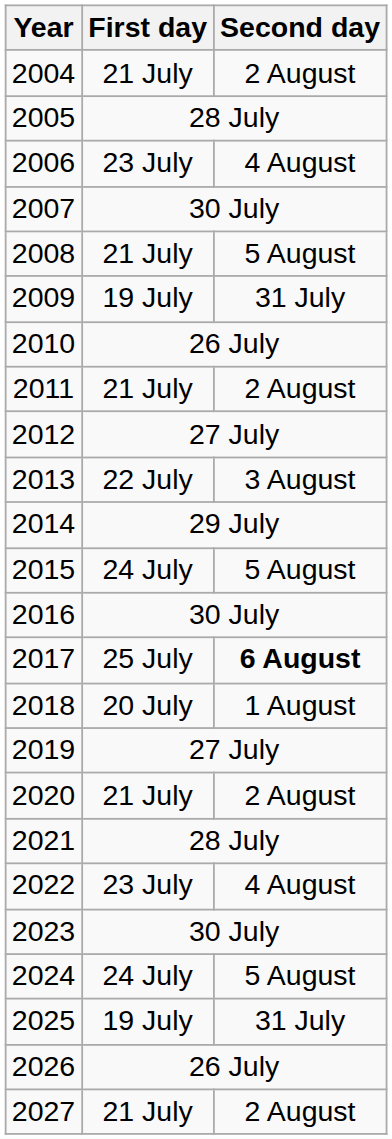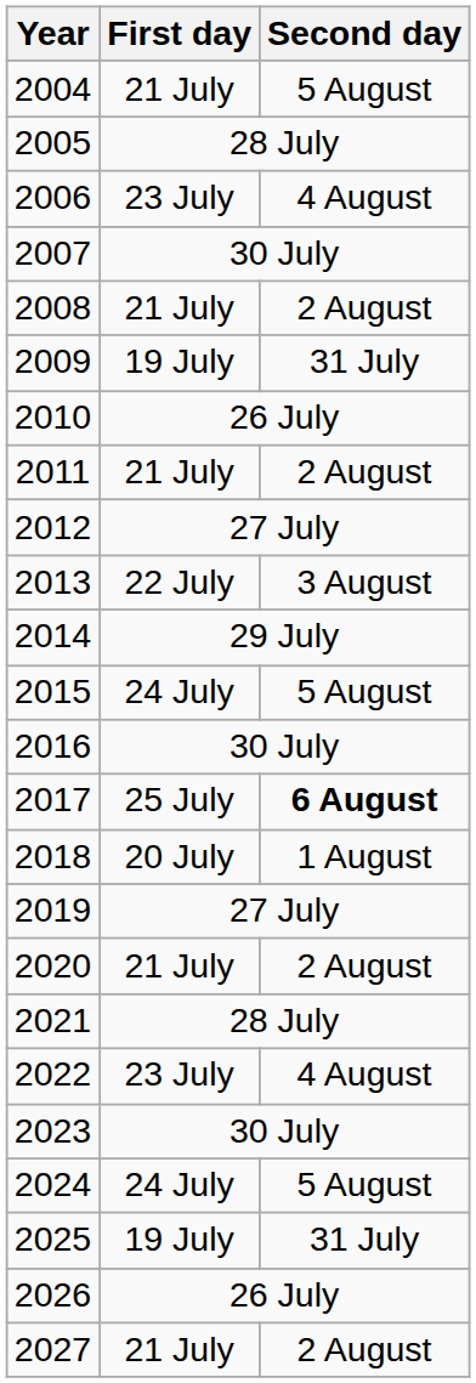2004 | Second day: 2 August -> 5 August
2008 | Second day: 5 August -> 2 August
